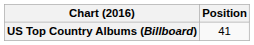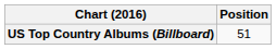US Top Country Albums (Billboard) | Position: 41 -> 51
